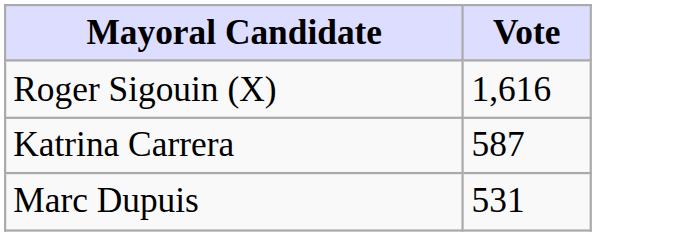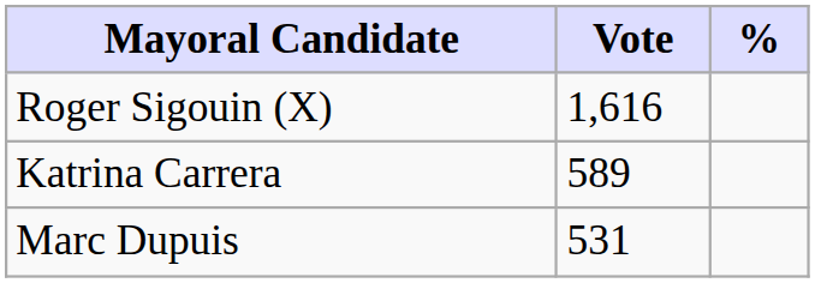+ column: %
Katrina Carrera | Vote: 587 -> 589
